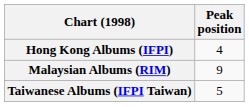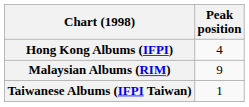Taiwanese Albums (IFPI Taiwan) | Peak position: 5 -> 1
